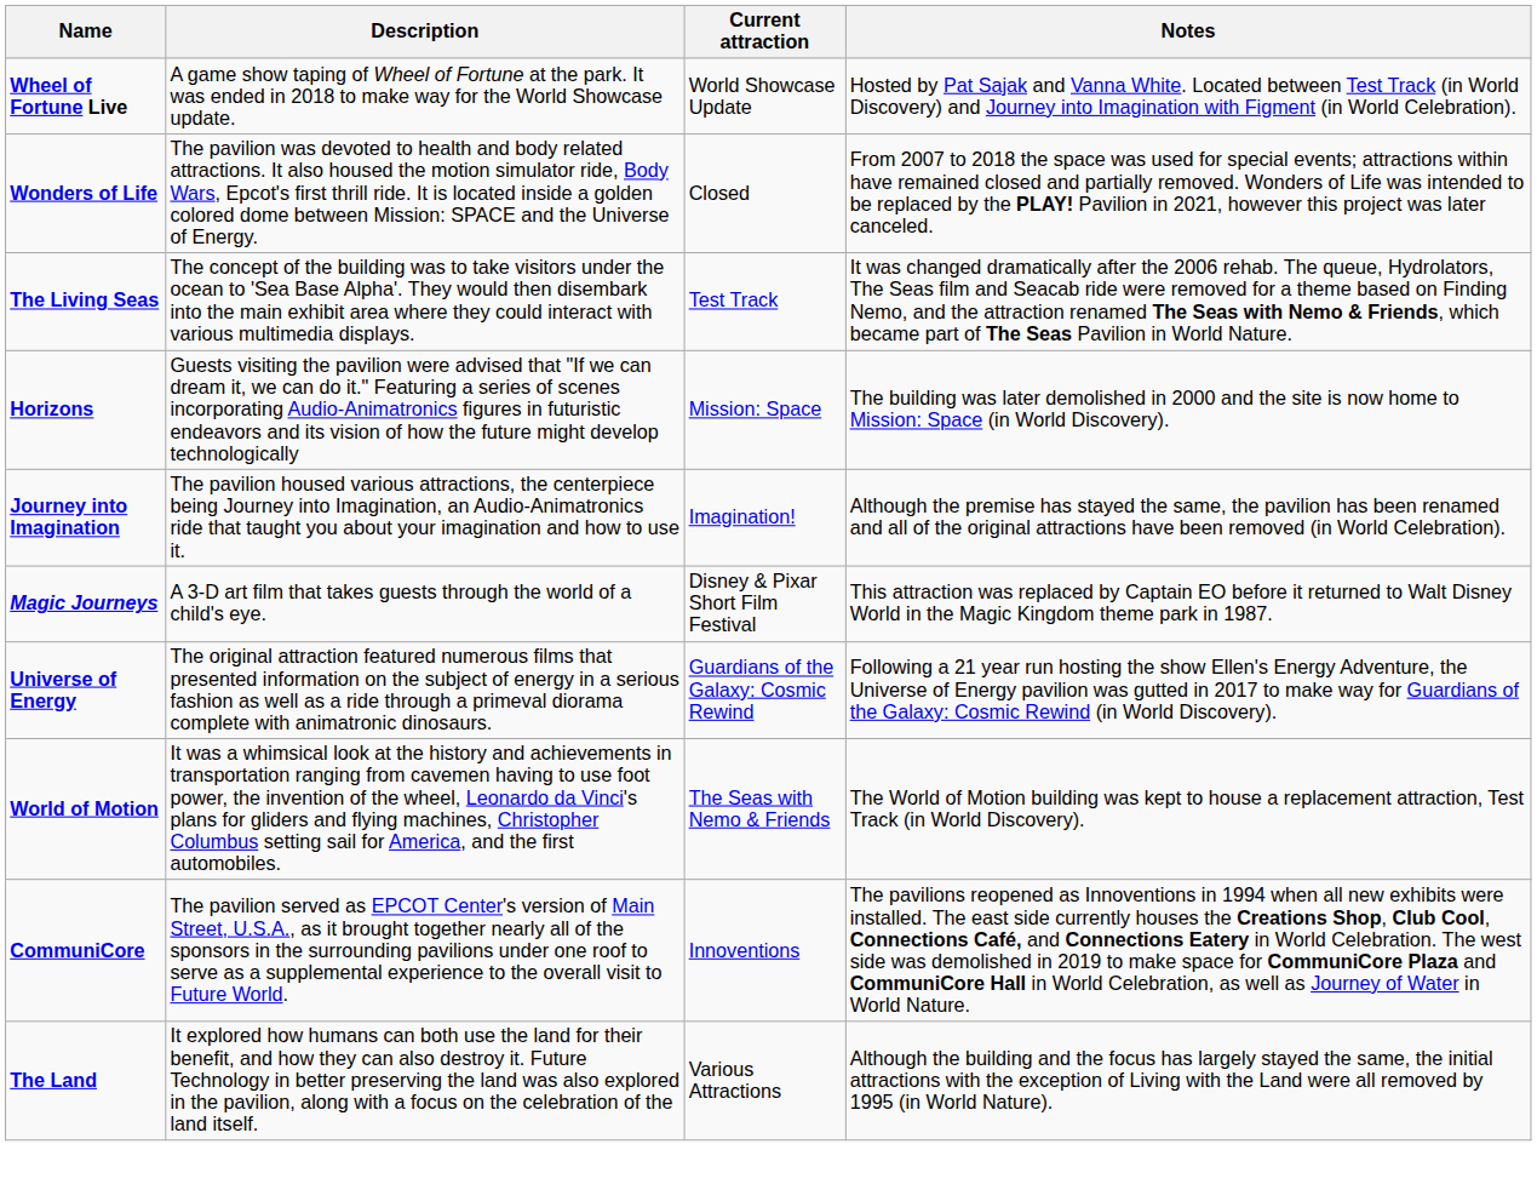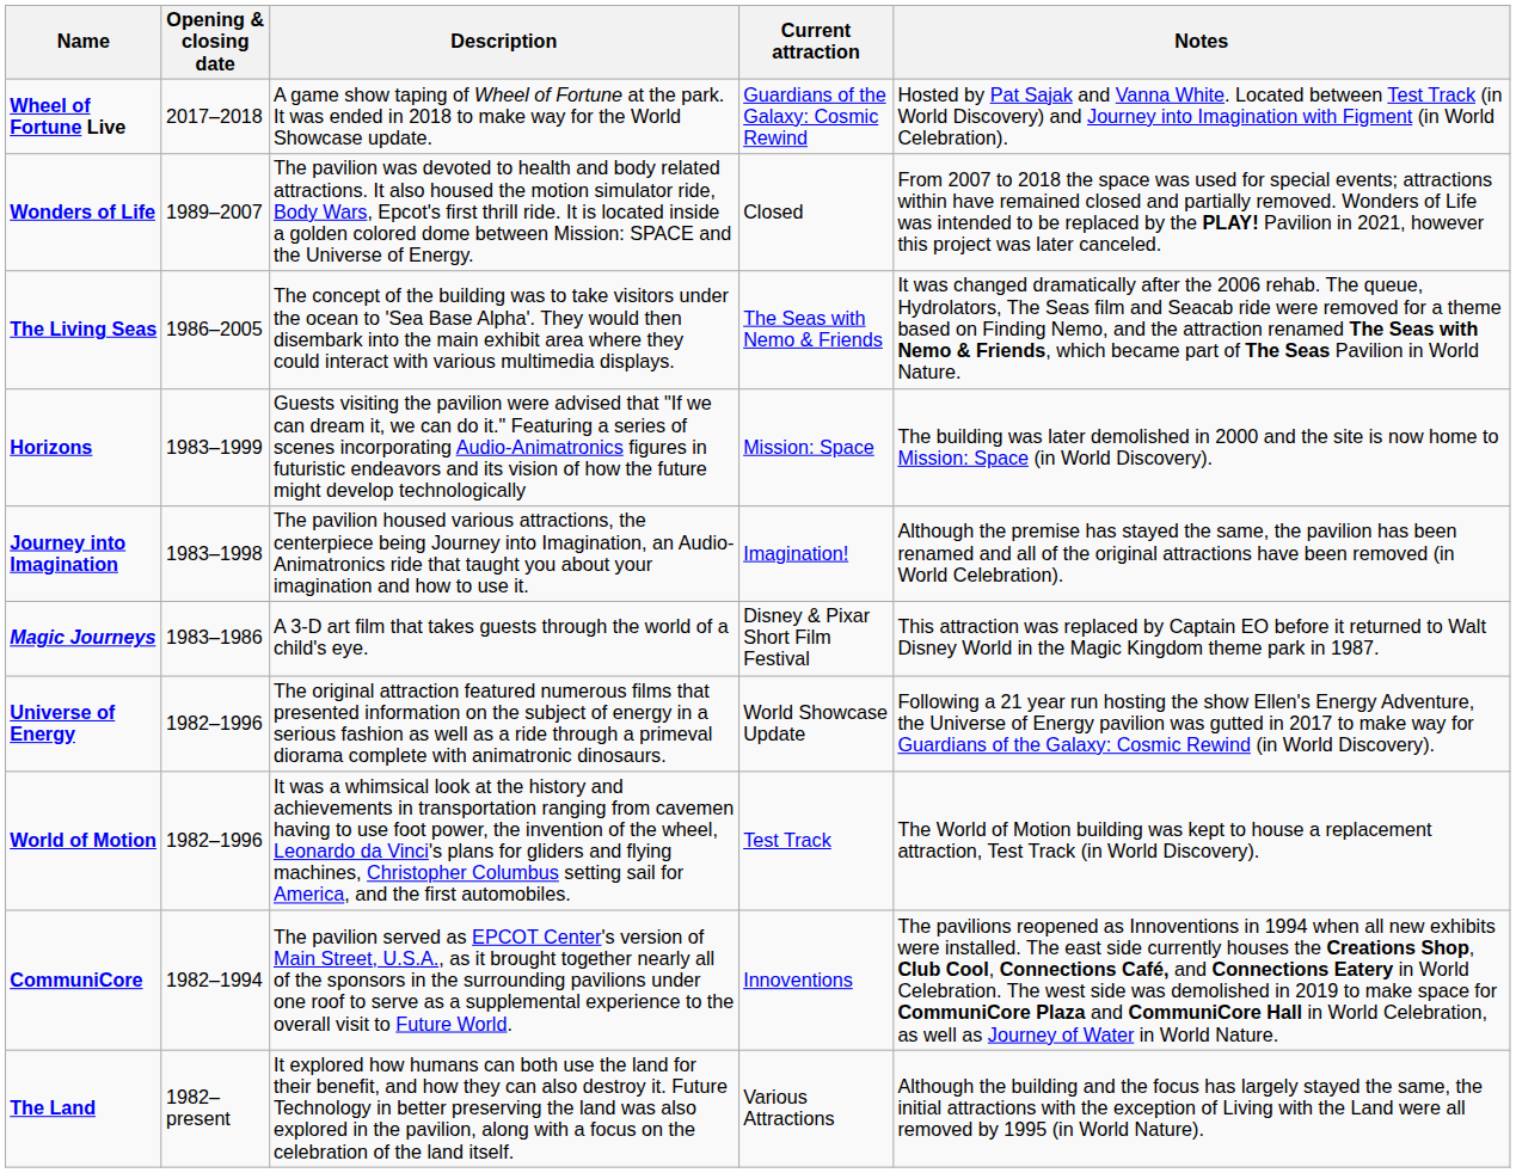+ column: Opening & closing date | 2017–2018 | 1989–2007 | 1986–2005 | 1983–1999 | 1983–1998 | 1983–1986 | 1982–1996 | 1982–1996 | 1982–1994 | 1982–present
Wheel of Fortune Live | Current attraction: World Showcase Update -> Guardians of the Galaxy: Cosmic Rewind
The Living Seas | Current attraction: Test Track -> The Seas with Nemo & Friends
Universe of Energy | Current attraction: Guardians of the Galaxy: Cosmic Rewind -> World Showcase Update
World of Motion | Current attraction: The Seas with Nemo & Friends -> Test Track
